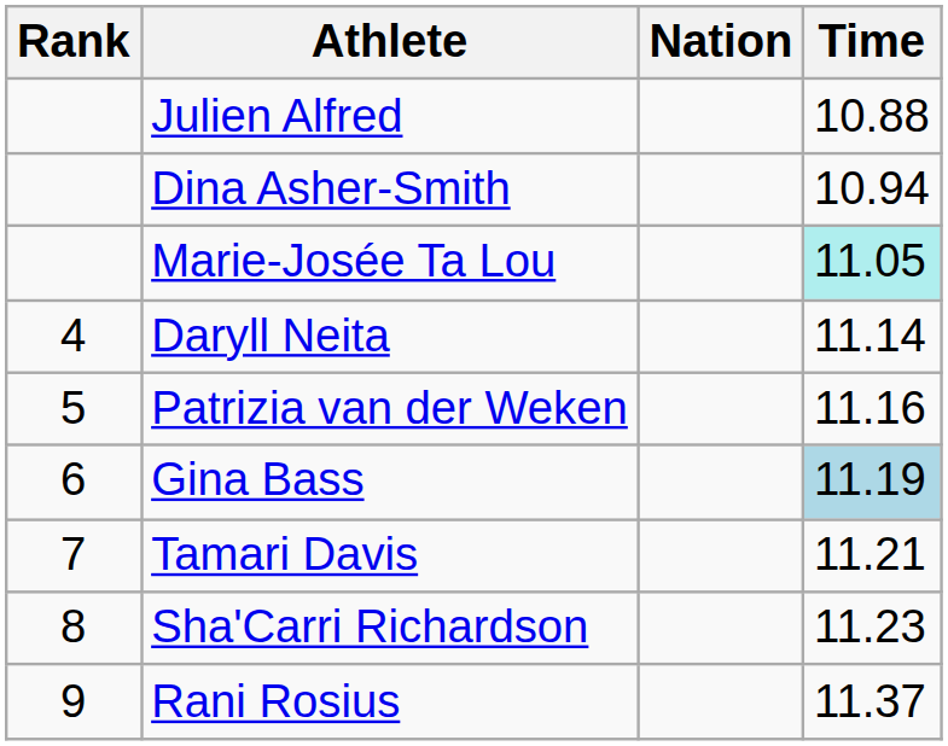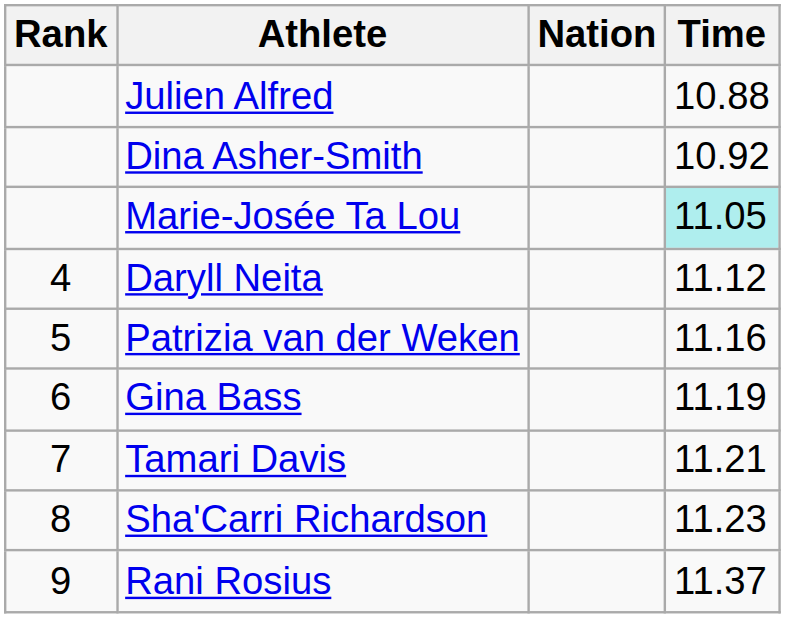Dina Asher-Smith | Time: 10.94 -> 10.92
Daryll Neita | Time: 11.14 -> 11.12
Gina Bass | Time: lightblue background -> no background
